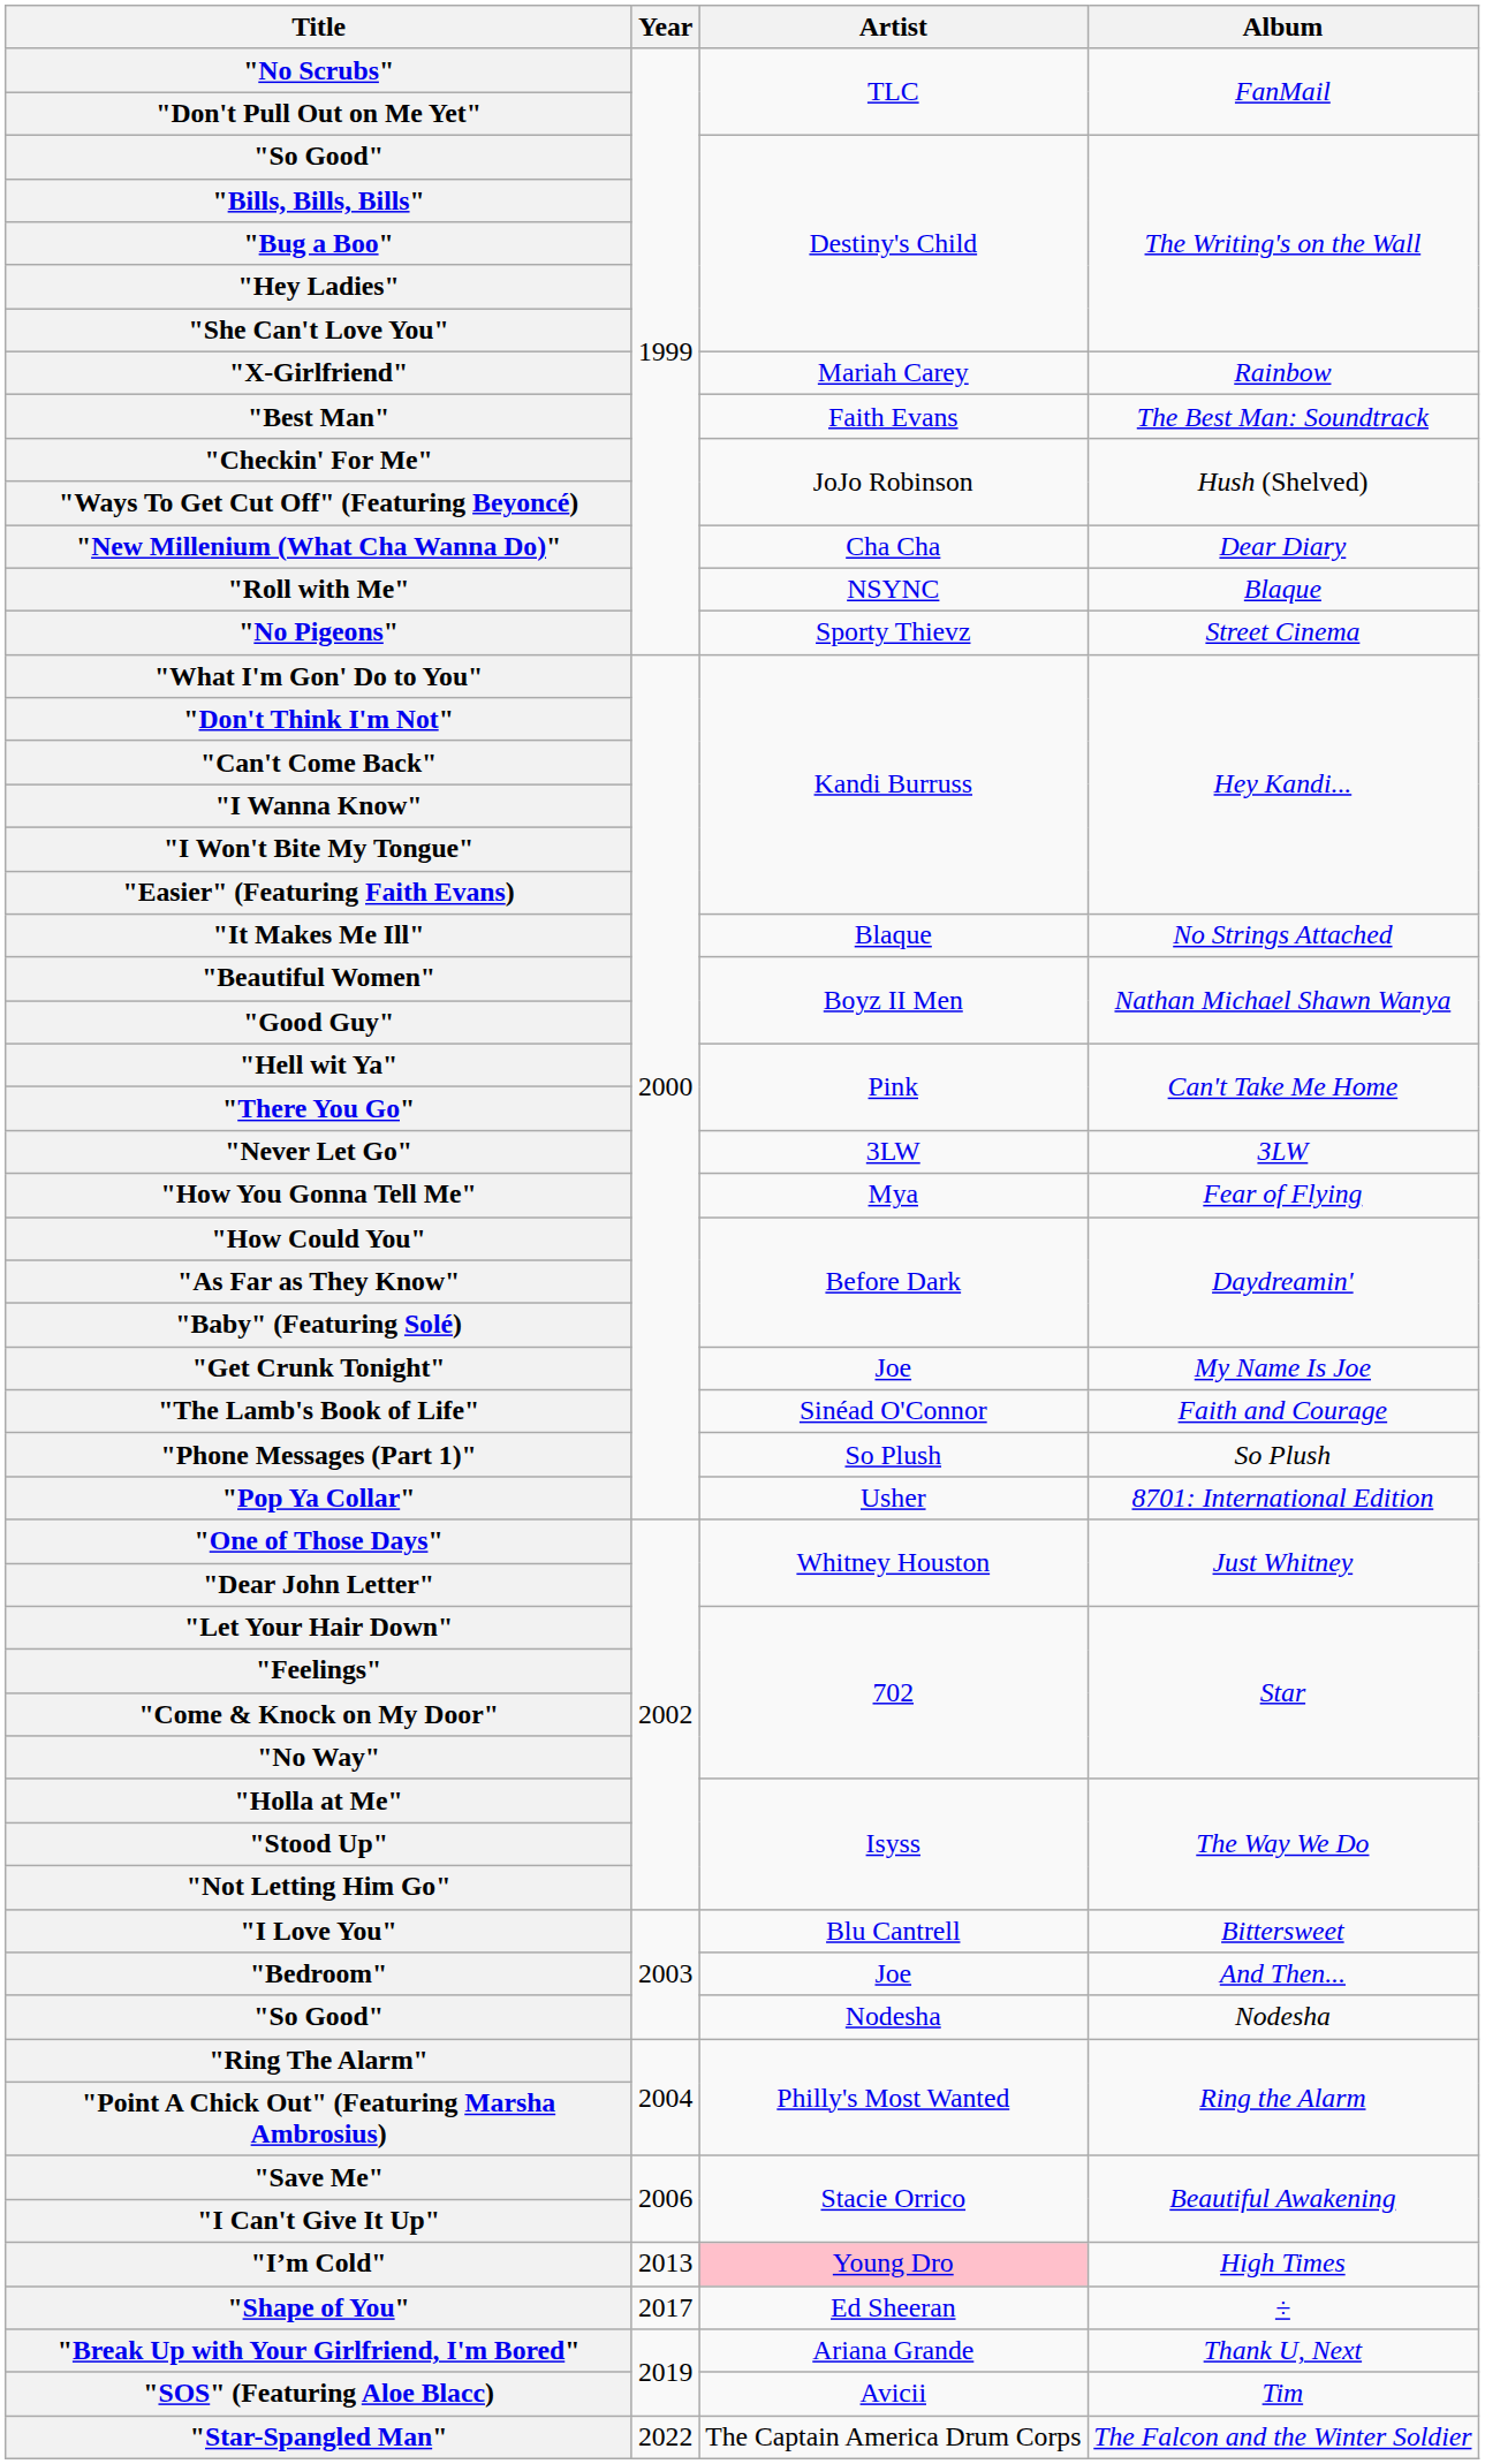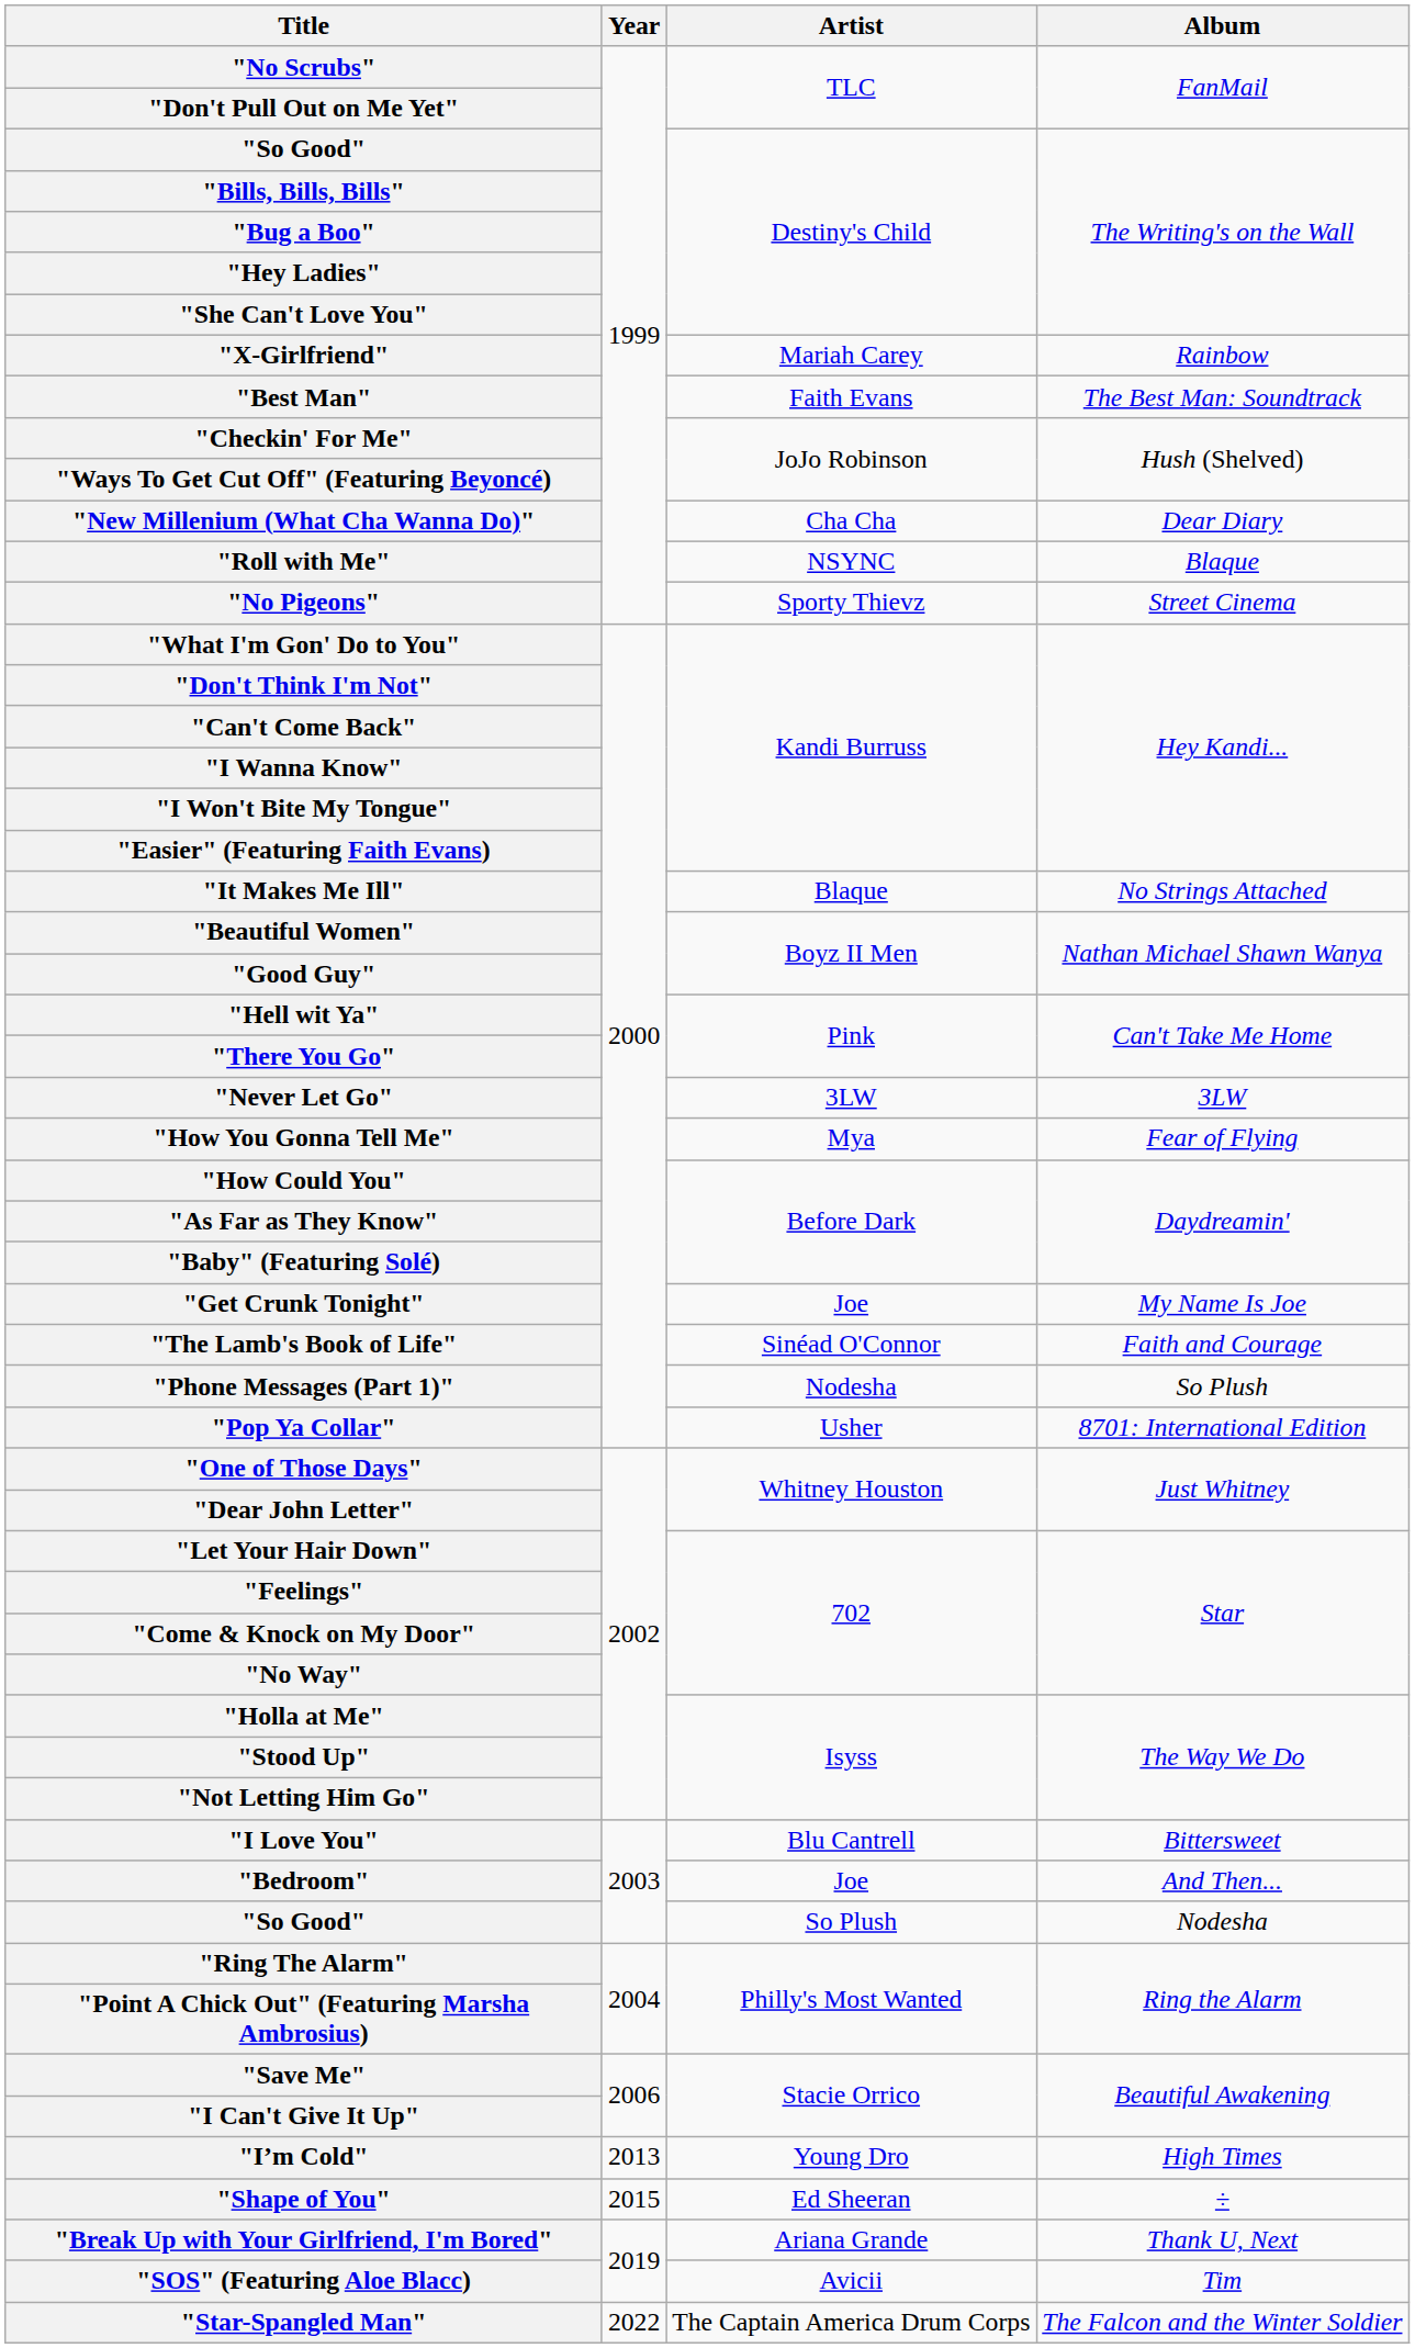"Phone Messages (Part 1)" | Artist: So Plush -> Nodesha
"So Good" / Nodesha | Artist: Nodesha -> So Plush
"I’m Cold" | Artist: pink background -> no background
"Shape of You" | Year: 2017 -> 2015
